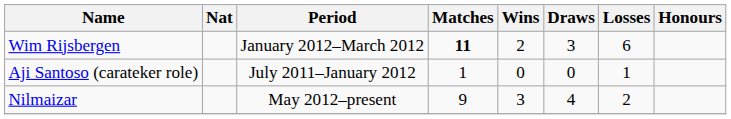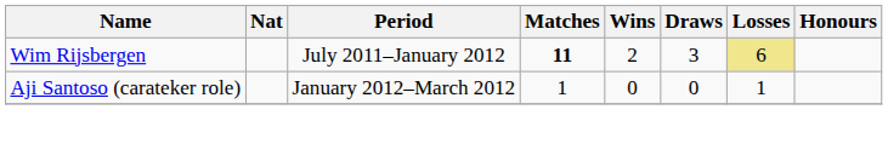Wim Rijsbergen | Period: January 2012–March 2012 -> July 2011–January 2012
Wim Rijsbergen | Losses: no background -> khaki background
Aji Santoso (carateker role) | Period: July 2011–January 2012 -> January 2012–March 2012
- row: Nilmaizar | May 2012–present | 9 | 3 | 4 | 2
